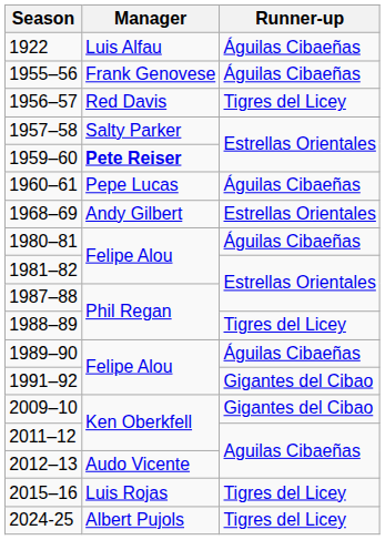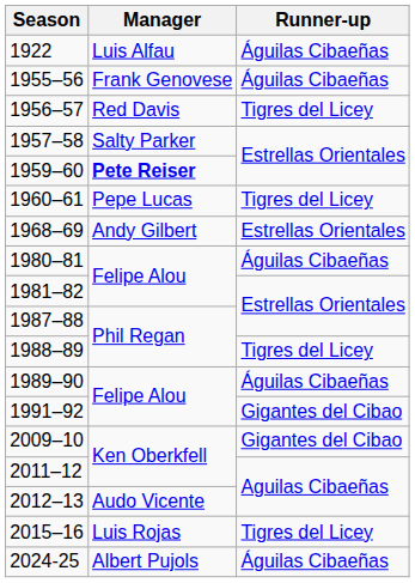1960–61 | Runner-up: Águilas Cibaeñas -> Tigres del Licey
2024-25 | Runner-up: Tigres del Licey -> Águilas Cibaeñas
